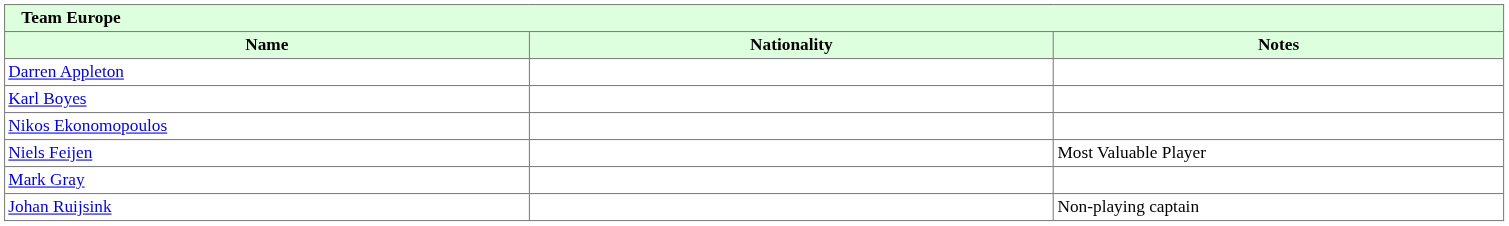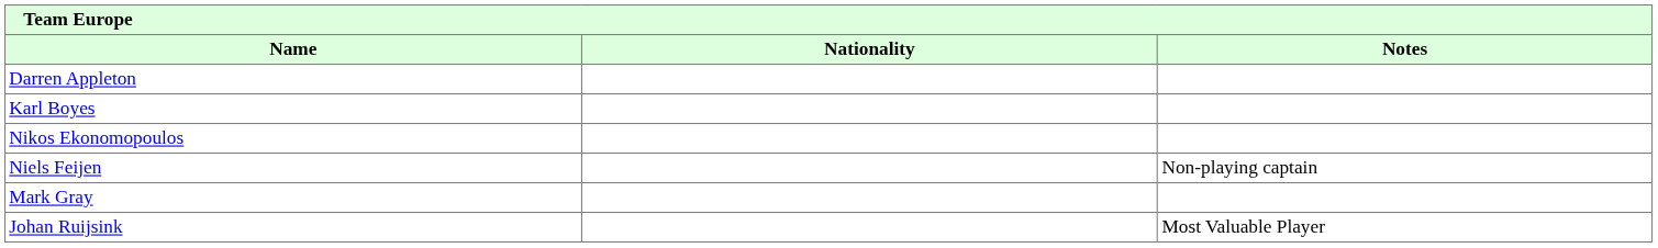Niels Feijen | Notes: Most Valuable Player -> Non-playing captain
Johan Ruijsink | Notes: Non-playing captain -> Most Valuable Player
